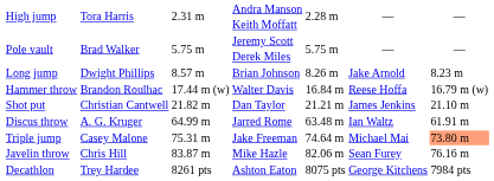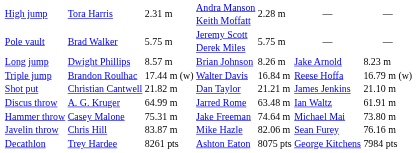Walter Davis | column 1: Hammer throw -> Triple jump
Jake Freeman | column 1: Triple jump -> Hammer throw
Jake Freeman | column 7: lightsalmon background -> no background
